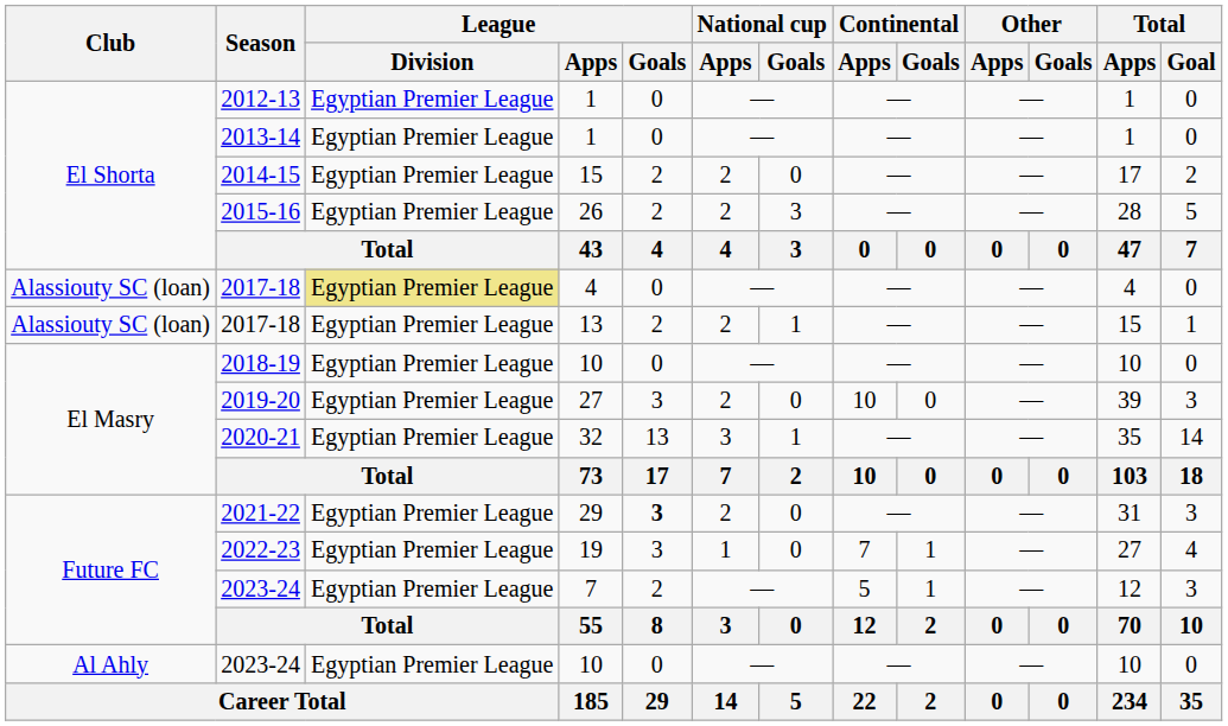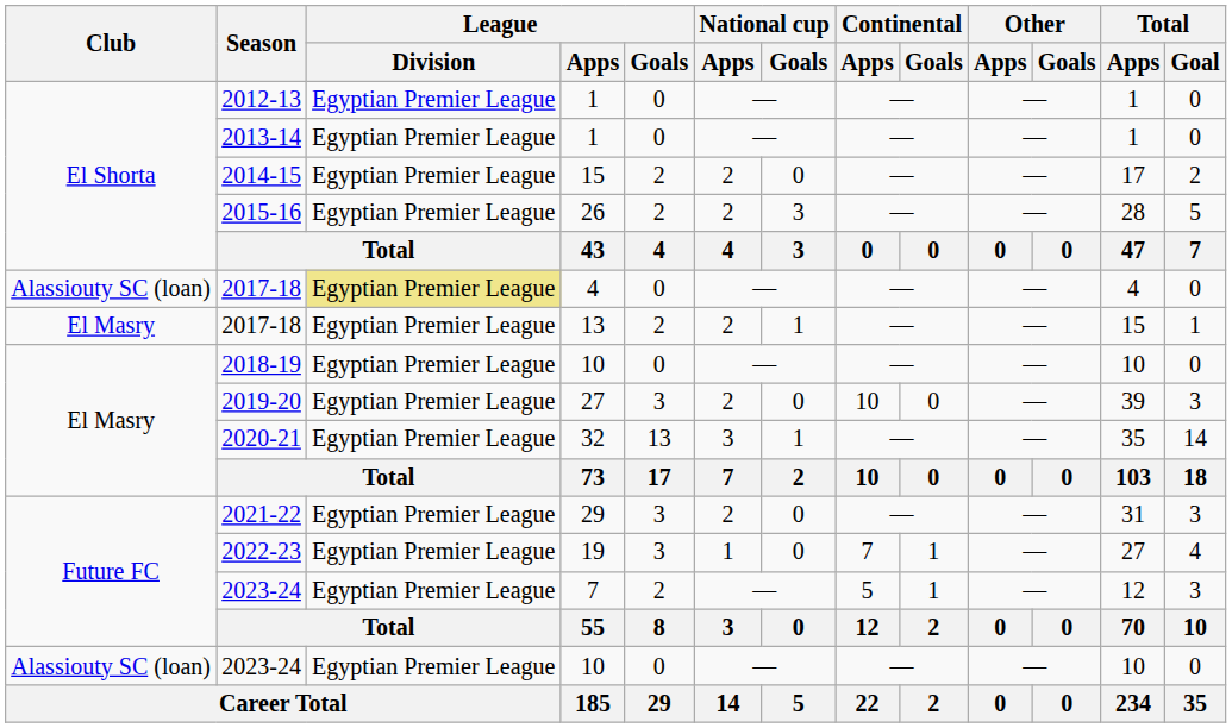2017-18 / 13 | Club: Alassiouty SC (loan) -> El Masry
2021-22 | League / Goals: bold -> normal
2023-24 / 10 | Club: Al Ahly -> Alassiouty SC (loan)
